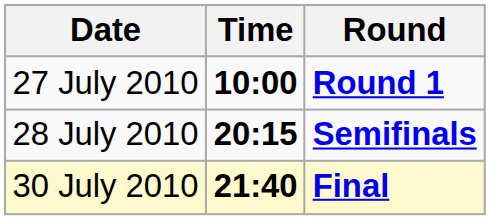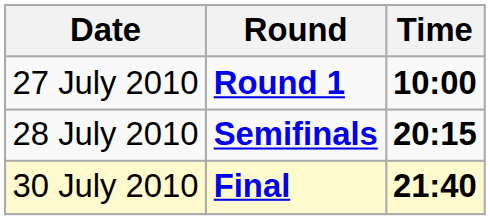columns swapped: Time <-> Round
